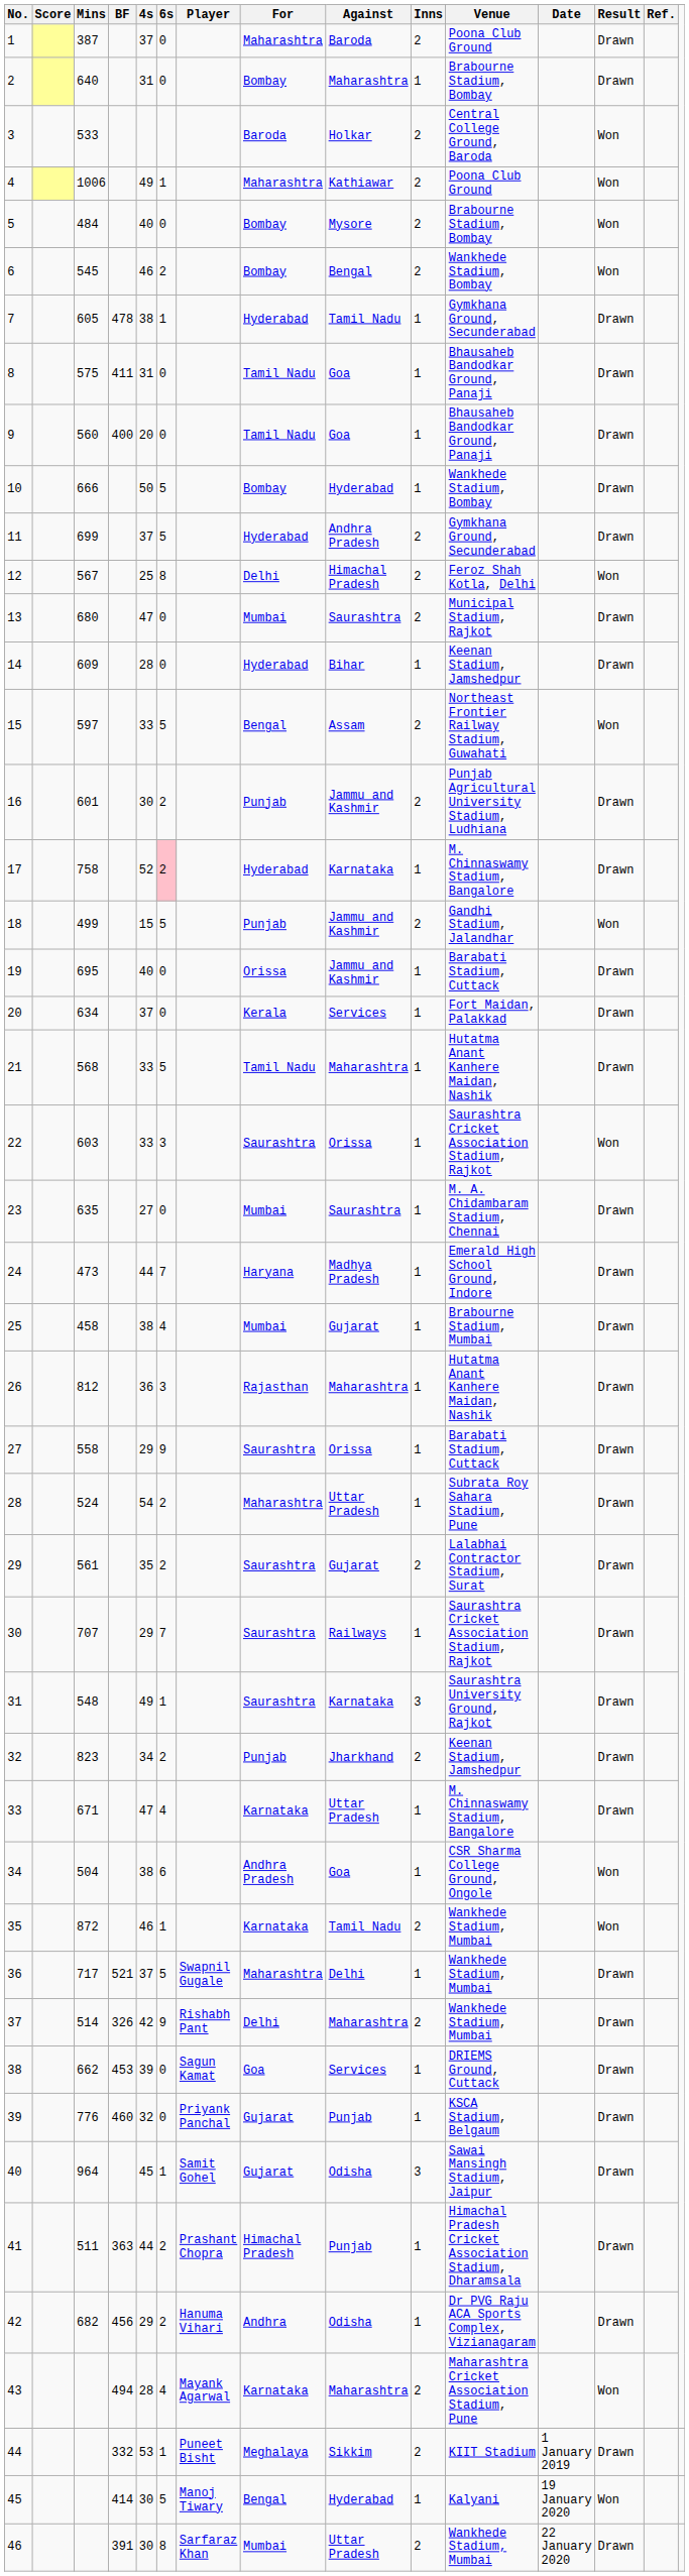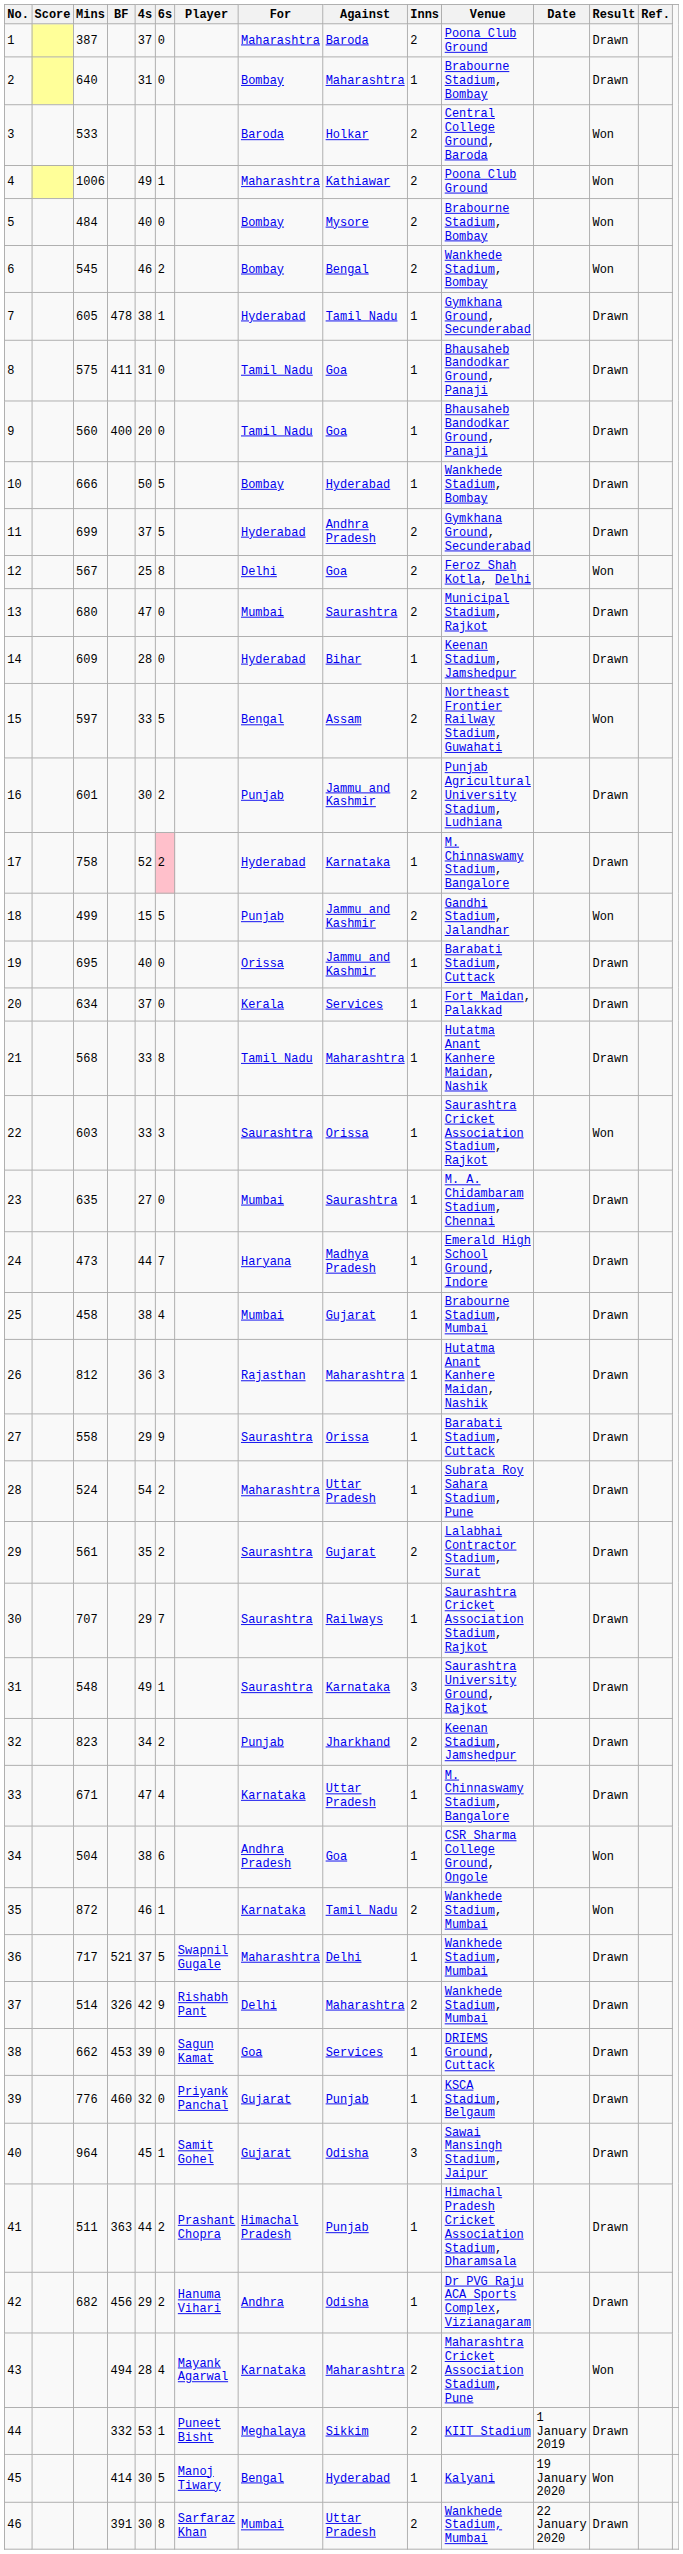12 | Against: Himachal Pradesh -> Goa
21 | 6s: 5 -> 8
